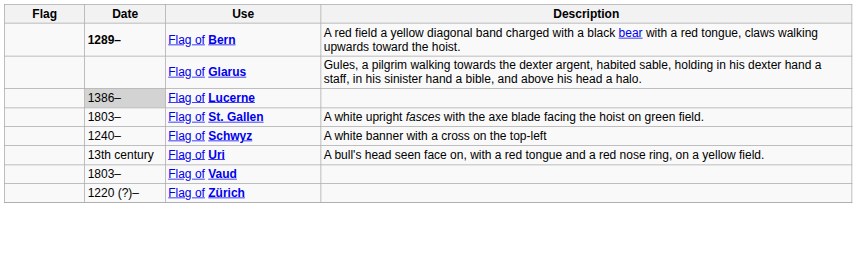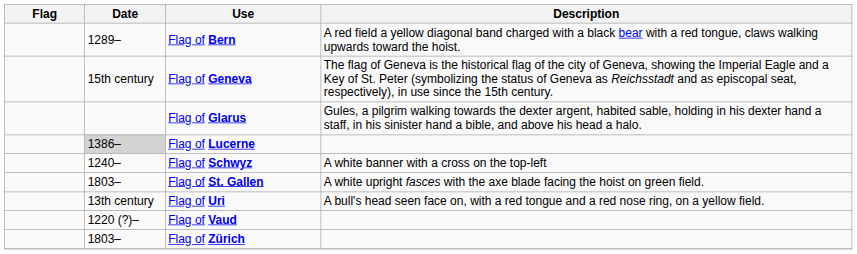Flag of Bern | Date: bold -> normal
+ row: 15th century | Flag of Geneva | The flag of Geneva is the historical flag of the city of Geneva, showing the Imperial Eagle and a Key of St. Peter (symbolizing the status of Geneva as Reichsstadt and as episcopal seat, respectively), in use since the 15th century.
rows swapped: Flag of St. Gallen <-> Flag of Schwyz
Flag of Vaud | Date: 1803– -> 1220 (?)–
Flag of Zürich | Date: 1220 (?)– -> 1803–
